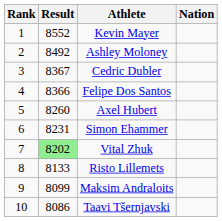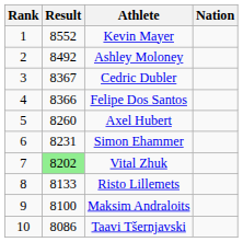Maksim Andraloits | Result: 8099 -> 8100
